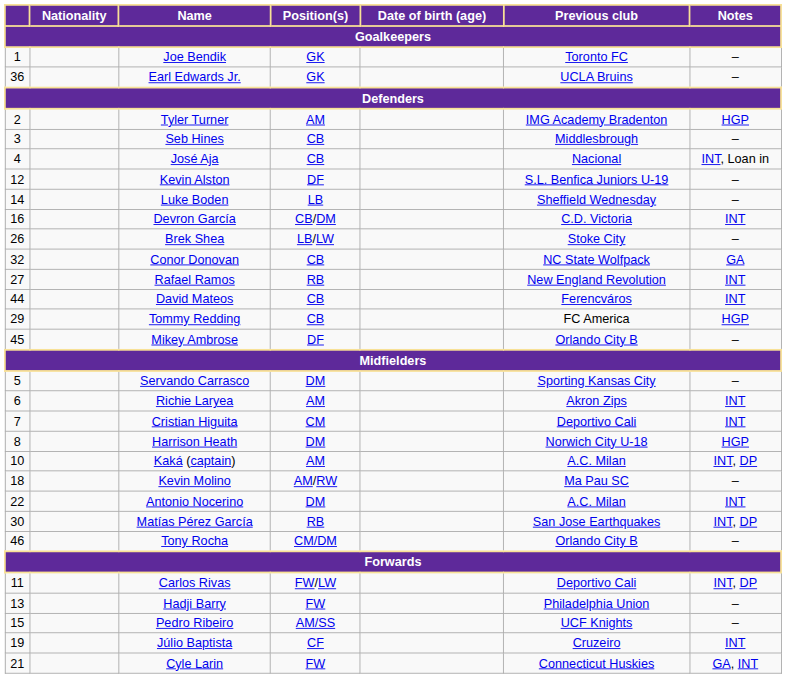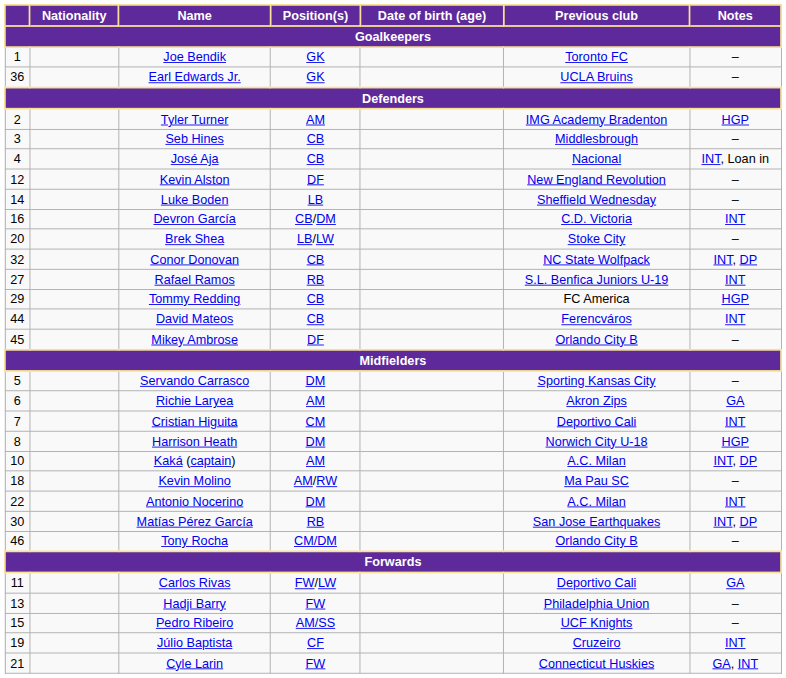Kevin Alston | Previous club: S.L. Benfica Juniors U-19 -> New England Revolution
Brek Shea | column 1: 26 -> 20
Conor Donovan | Notes: GA -> INT, DP
Rafael Ramos | Previous club: New England Revolution -> S.L. Benfica Juniors U-19
rows swapped: Tommy Redding <-> David Mateos
Richie Laryea | Notes: INT -> GA
Carlos Rivas | Notes: INT, DP -> GA
